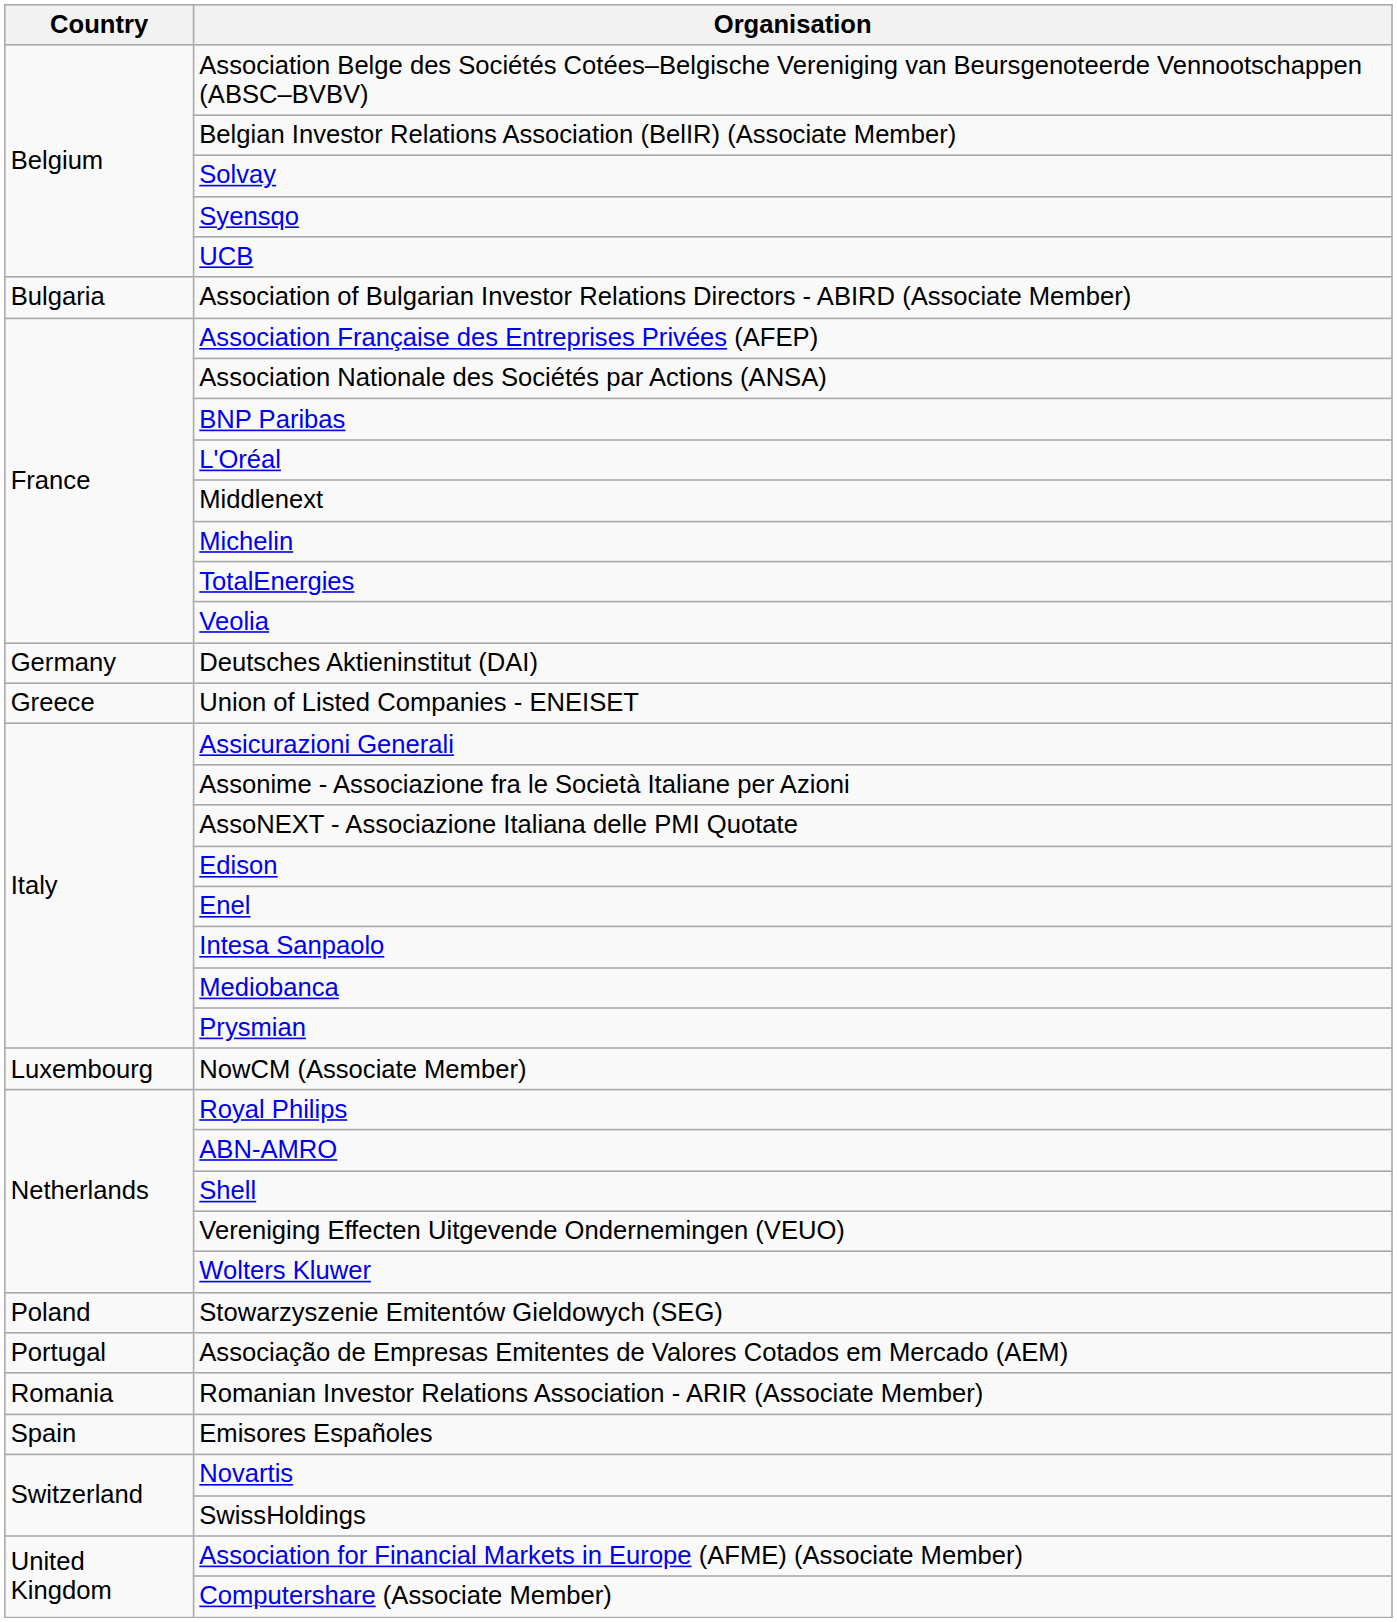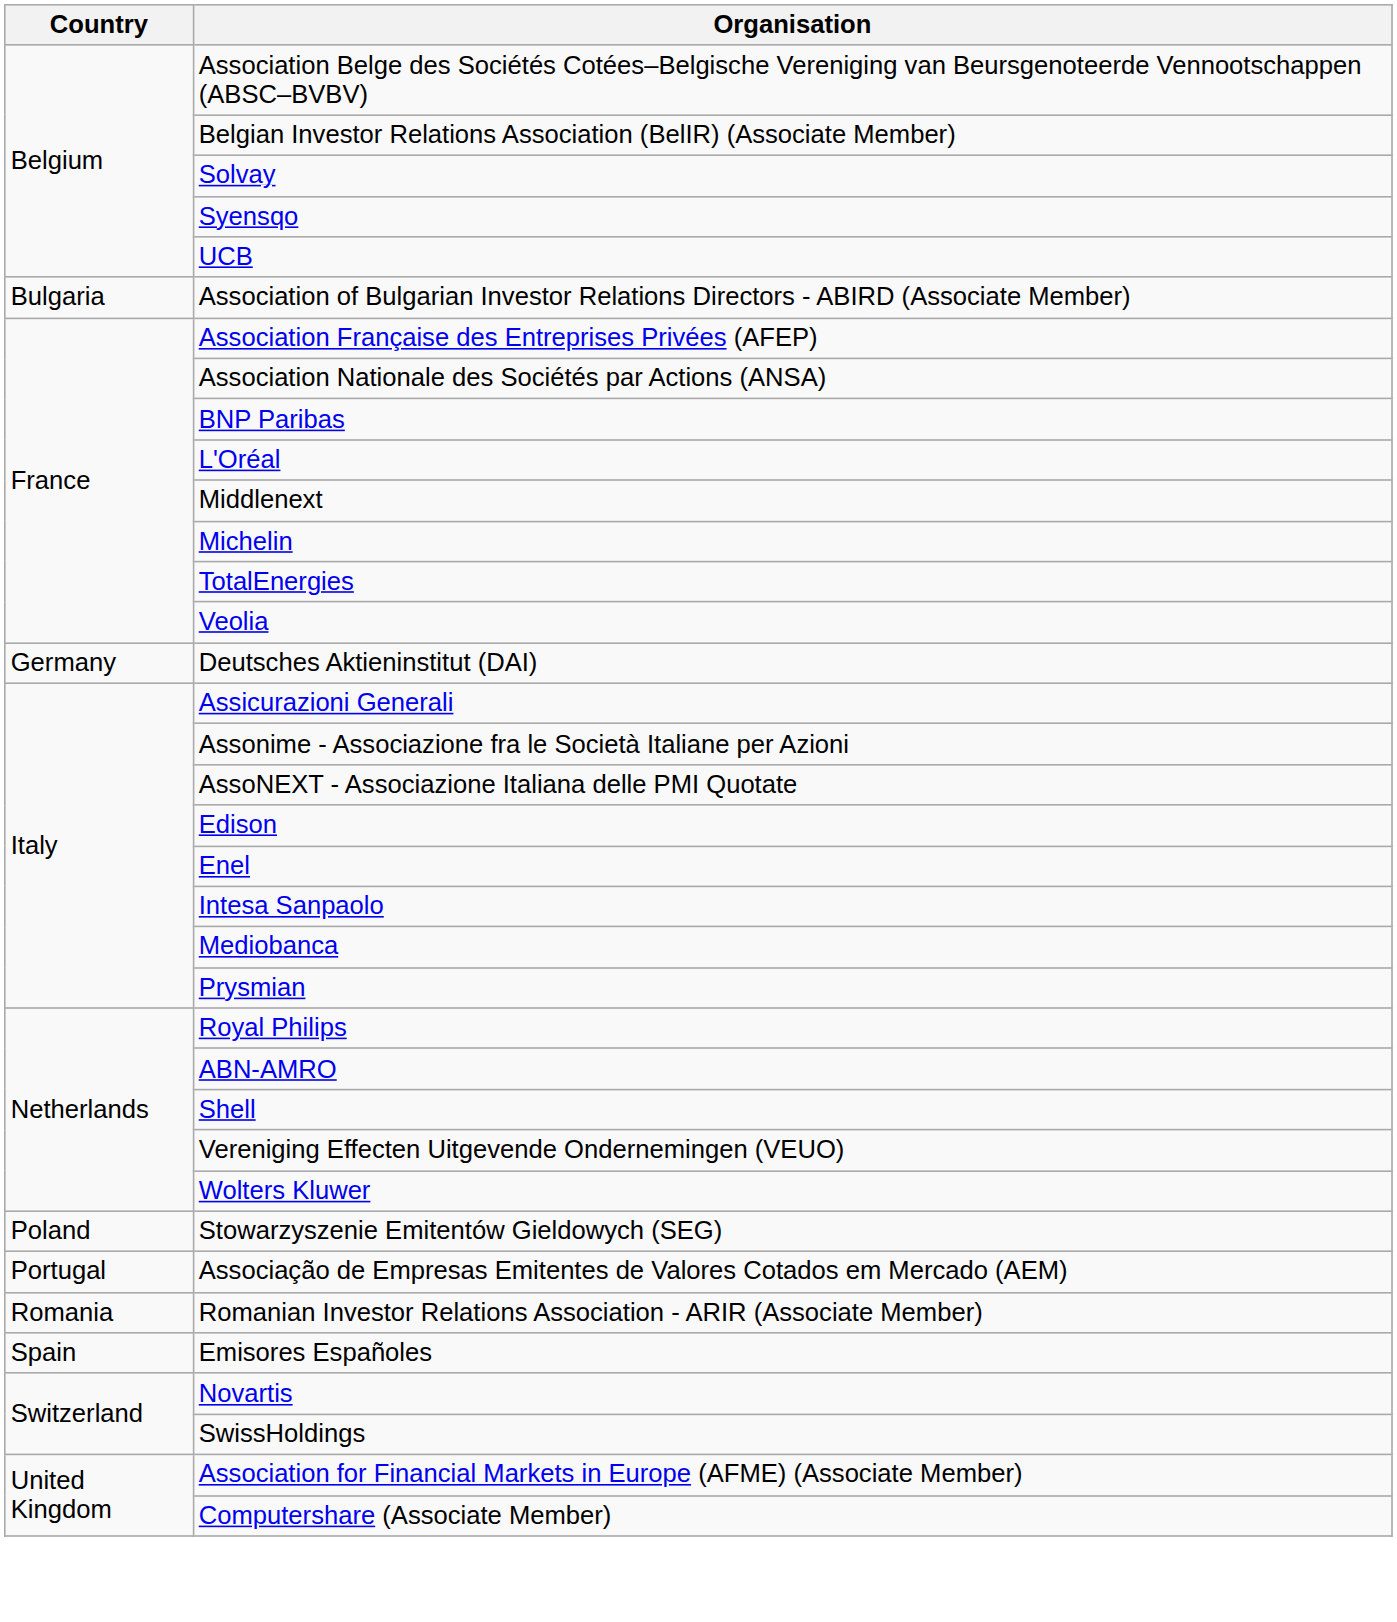- row: Greece | Union of Listed Companies - ENEISET
- row: Luxembourg | NowCM (Associate Member)
